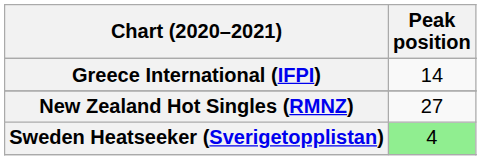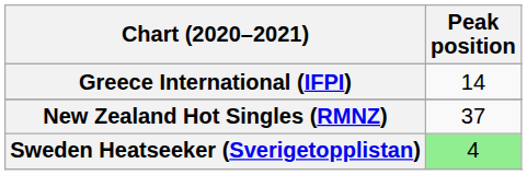New Zealand Hot Singles (RMNZ) | Peak position: 27 -> 37
